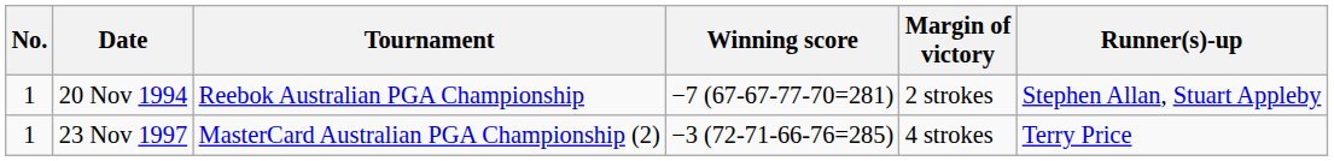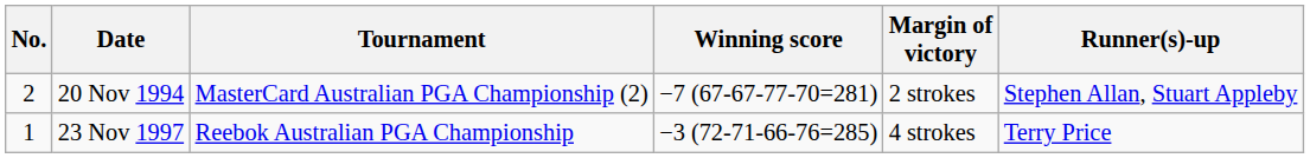20 Nov 1994 | No.: 1 -> 2
20 Nov 1994 | Tournament: Reebok Australian PGA Championship -> MasterCard Australian PGA Championship (2)
23 Nov 1997 | Tournament: MasterCard Australian PGA Championship (2) -> Reebok Australian PGA Championship
